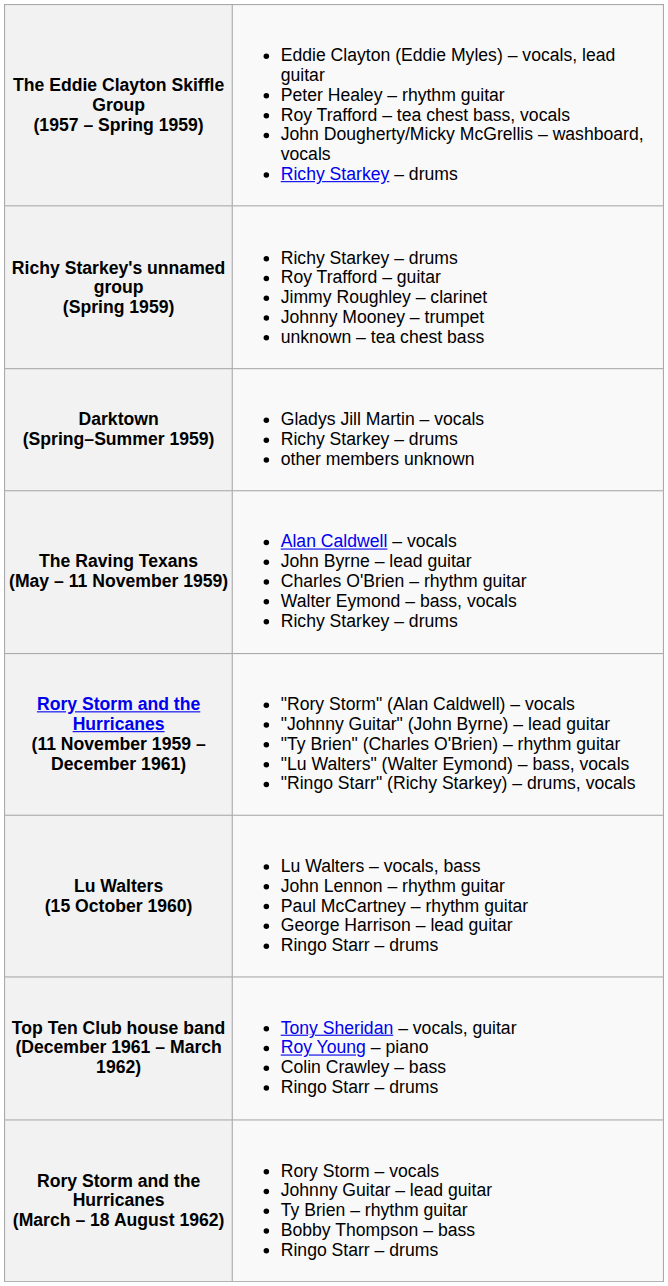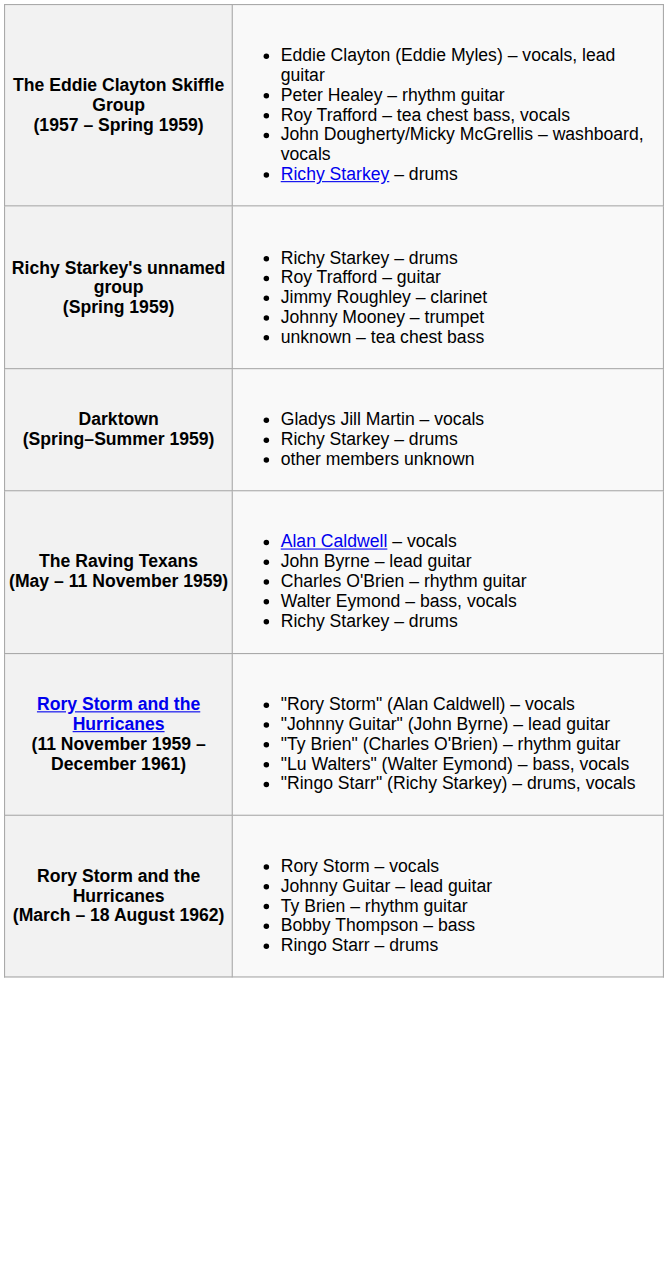- row: Lu Walters (15 October 1960) | Lu Walters – vocals, bass John Lennon – rhythm guitar Paul McCartney – rhythm guitar George Harrison – lead guitar Ringo Starr – drums
- row: Top Ten Club house band (December 1961 – March 1962) | Tony Sheridan – vocals, guitar Roy Young – piano Colin Crawley – bass Ringo Starr – drums
